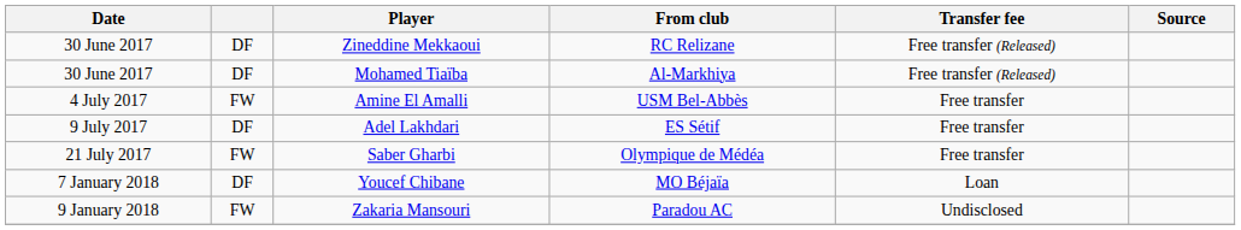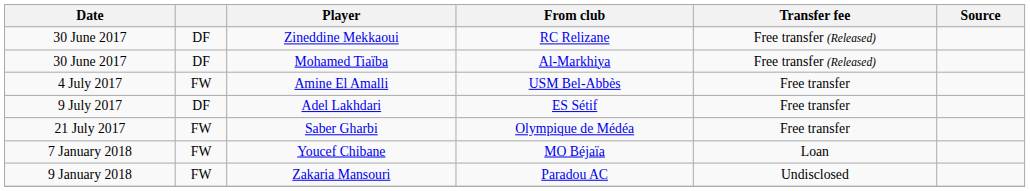Youcef Chibane | column 2: DF -> FW
